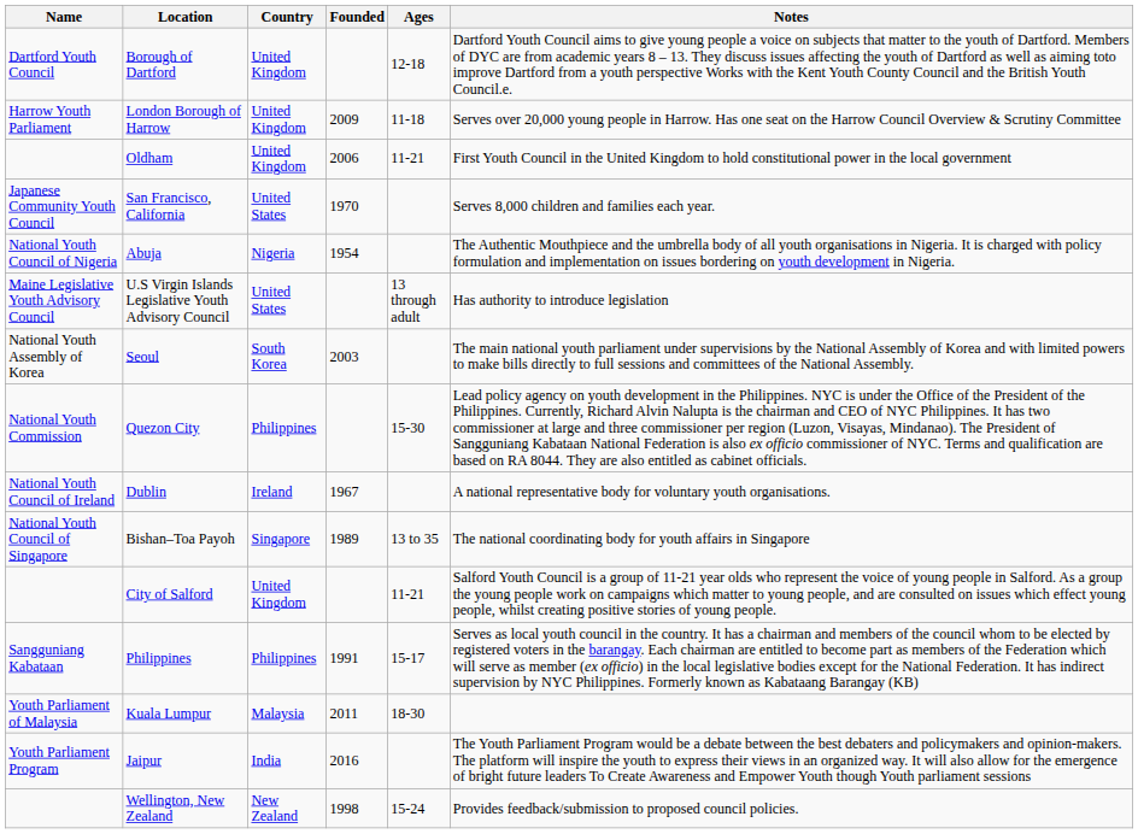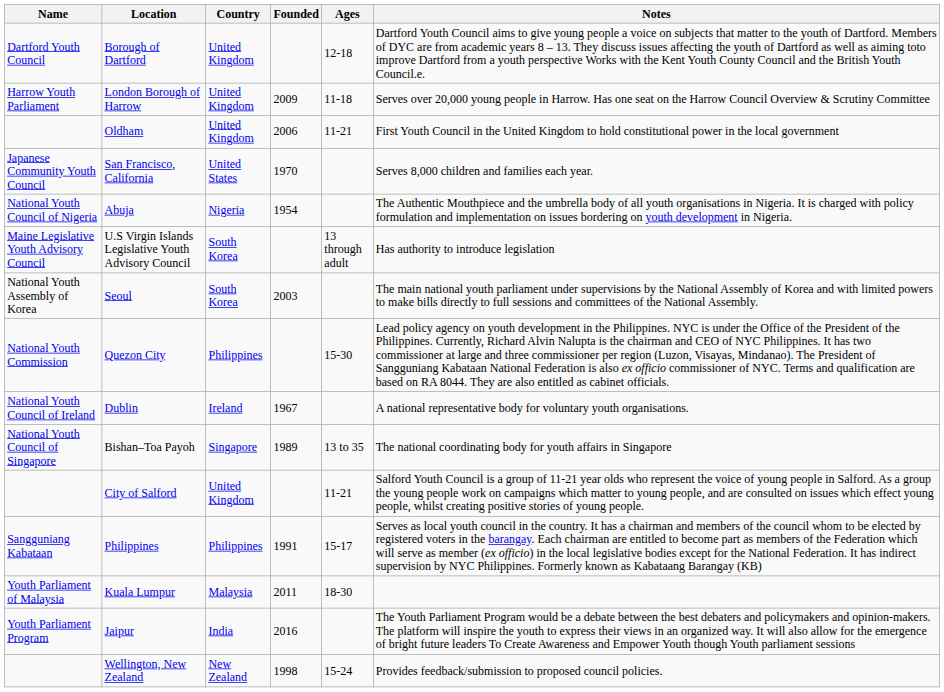U.S Virgin Islands Legislative Youth Advisory Council | Country: United States -> South Korea
